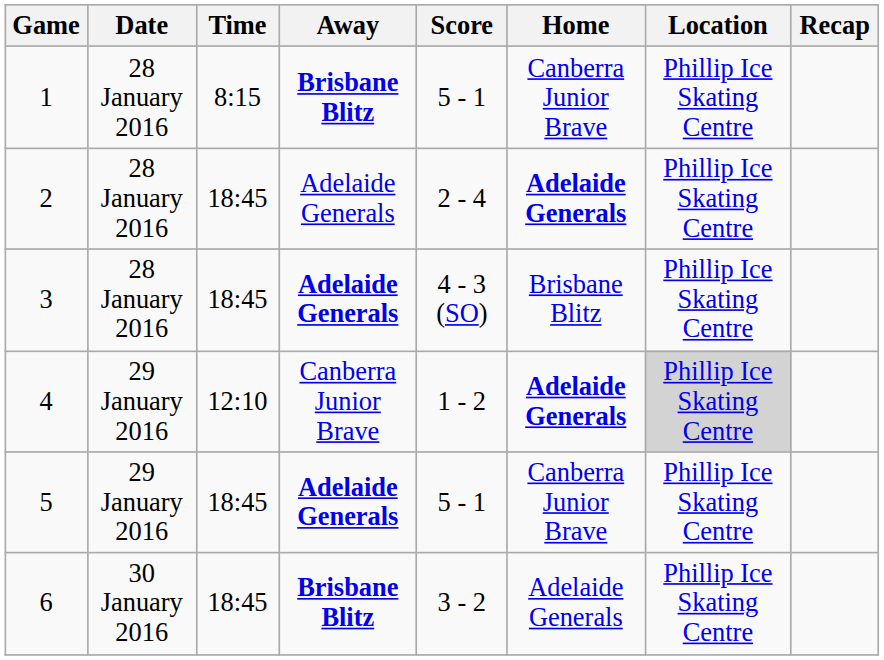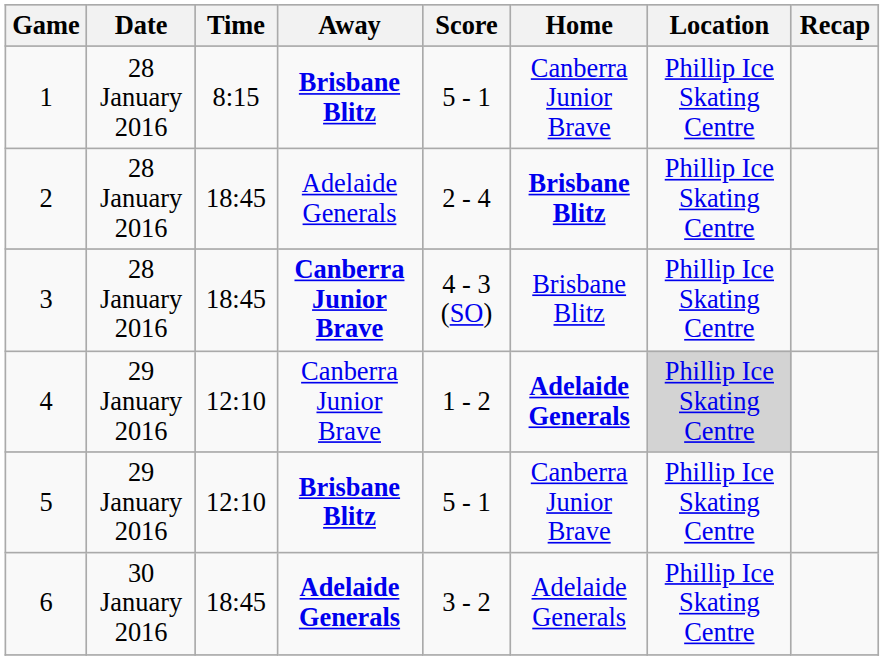2 | Home: Adelaide Generals -> Brisbane Blitz
3 | Away: Adelaide Generals -> Canberra Junior Brave
5 | Time: 18:45 -> 12:10
5 | Away: Adelaide Generals -> Brisbane Blitz
6 | Away: Brisbane Blitz -> Adelaide Generals
